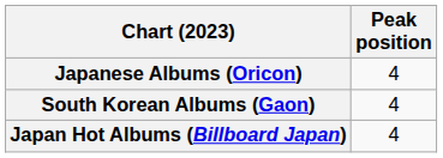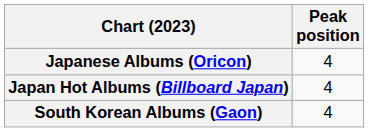rows swapped: Japan Hot Albums (Billboard Japan) <-> South Korean Albums (Gaon)
